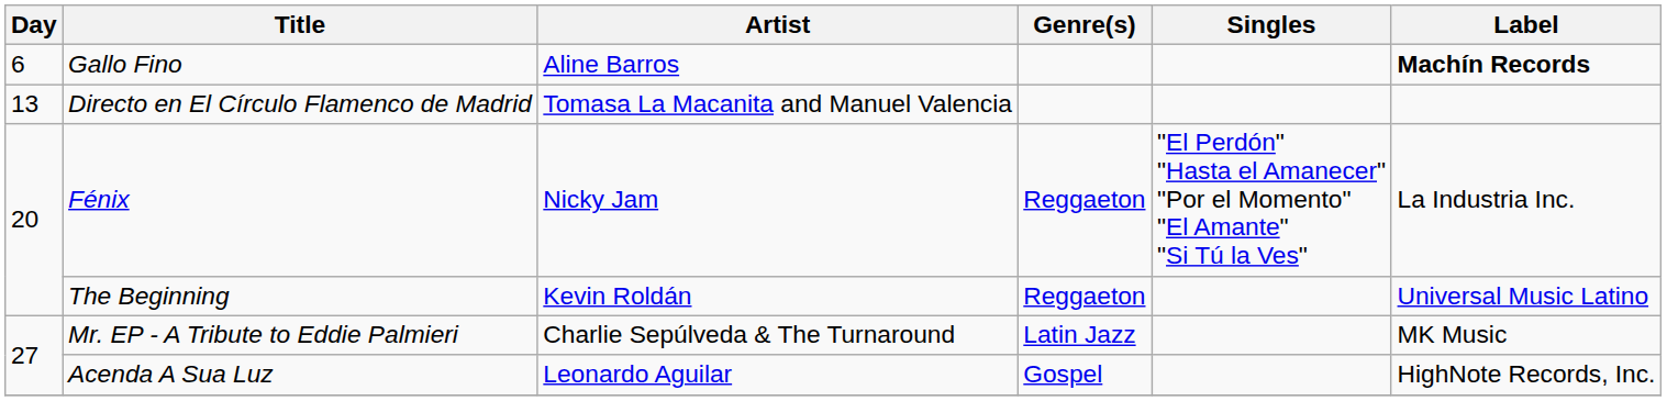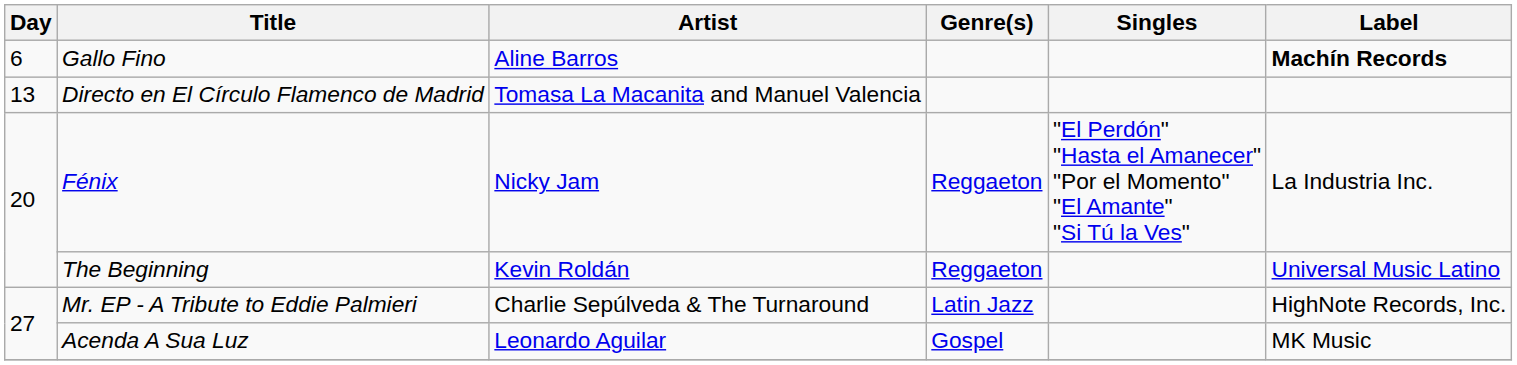Mr. EP - A Tribute to Eddie Palmieri | Label: MK Music -> HighNote Records, Inc.
Acenda A Sua Luz | Label: HighNote Records, Inc. -> MK Music
